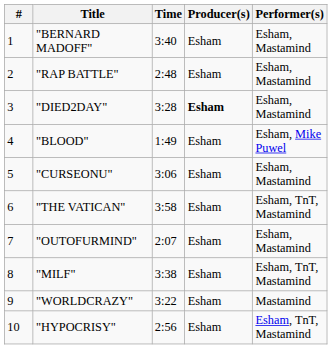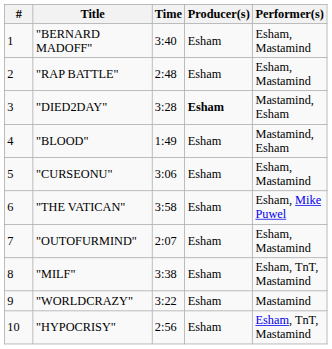"DIED2DAY" | Performer(s): Esham, Mastamind -> Mastamind, Esham
"BLOOD" | Performer(s): Esham, Mike Puwel -> Mastamind, Esham
"THE VATICAN" | Performer(s): Esham, TnT, Mastamind -> Esham, Mike Puwel
